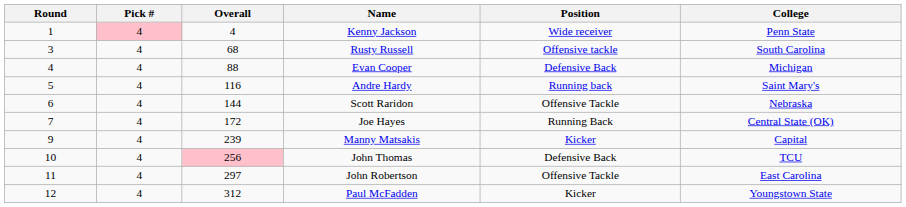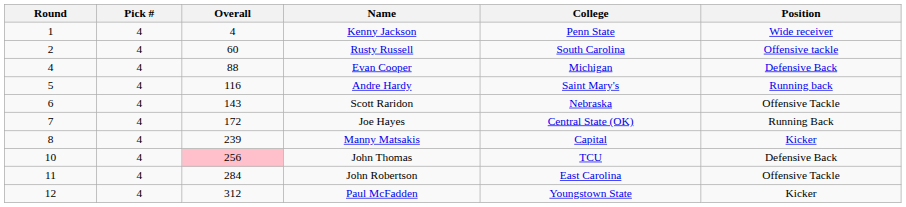columns swapped: Position <-> College
Kenny Jackson | Pick #: pink background -> no background
Rusty Russell | Round: 3 -> 2
Rusty Russell | Overall: 68 -> 60
Scott Raridon | Overall: 144 -> 143
Manny Matsakis | Round: 9 -> 8
John Robertson | Overall: 297 -> 284
